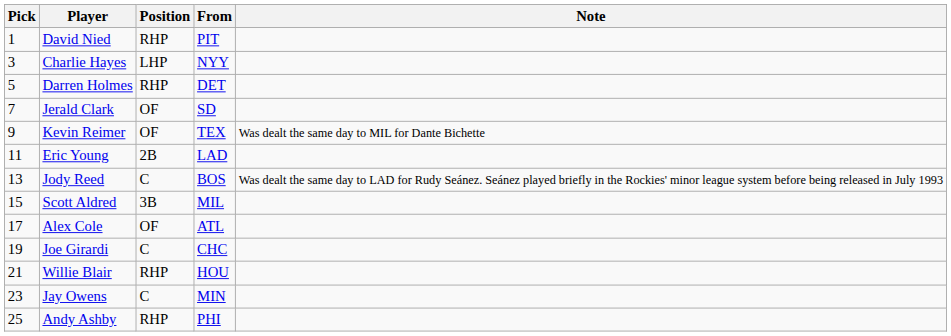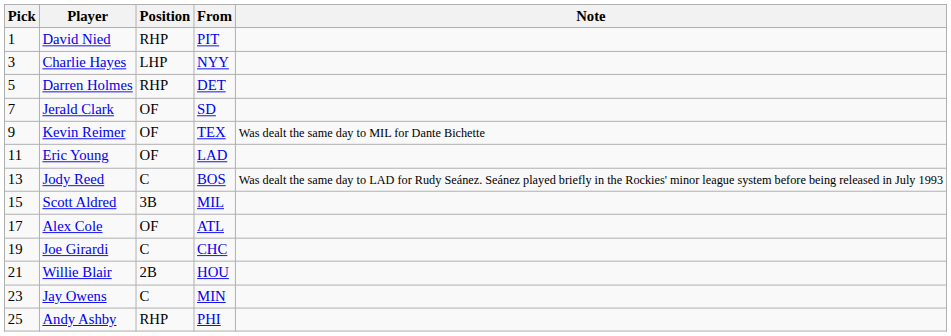Eric Young | Position: 2B -> OF
Willie Blair | Position: RHP -> 2B
